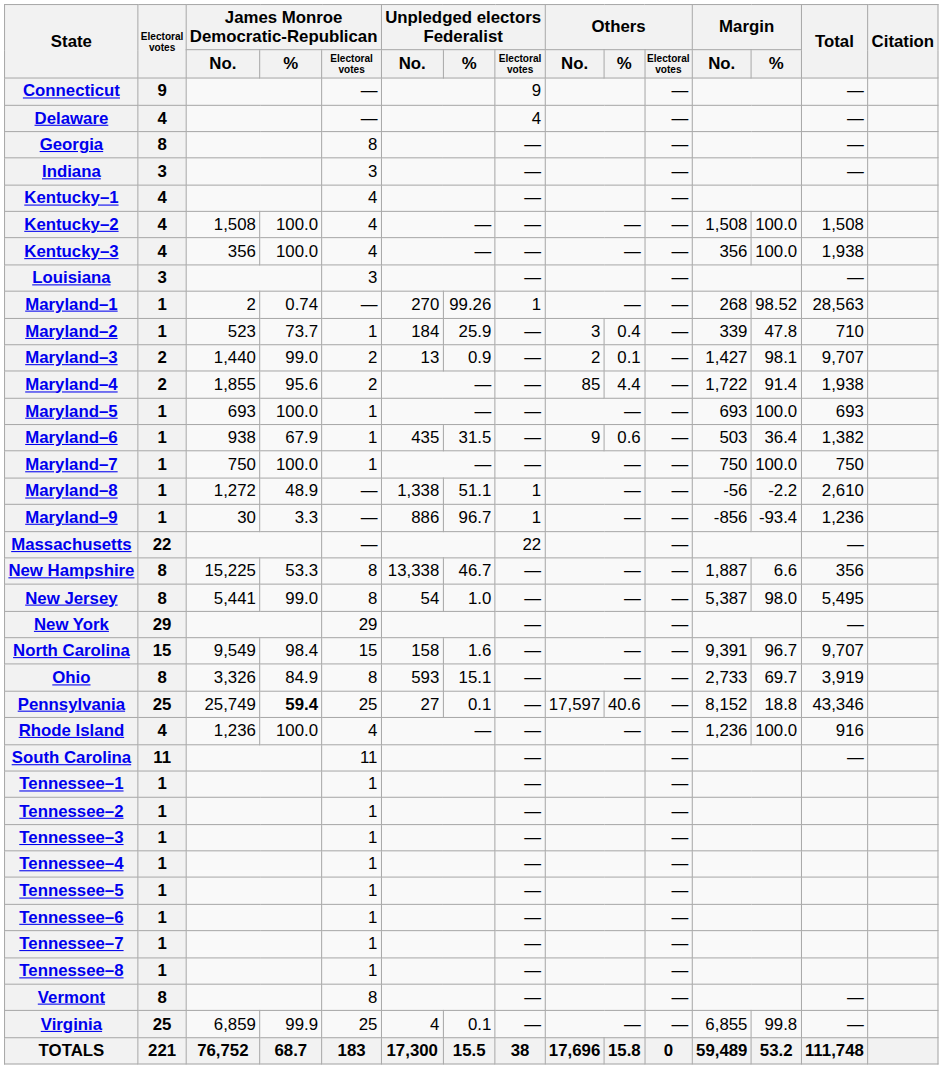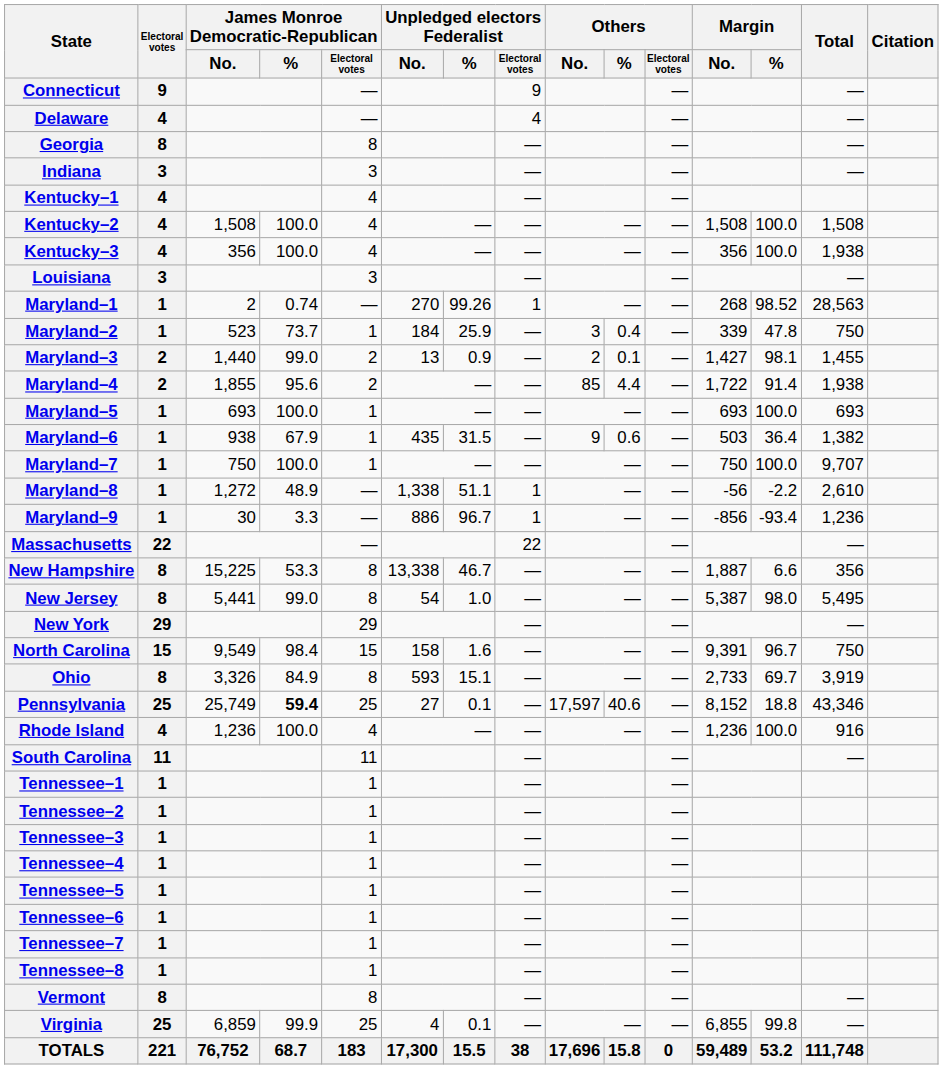Maryland–2 | Total: 710 -> 750
Maryland–3 | Total: 9,707 -> 1,455
Maryland–7 | Total: 750 -> 9,707
North Carolina | Total: 9,707 -> 750
